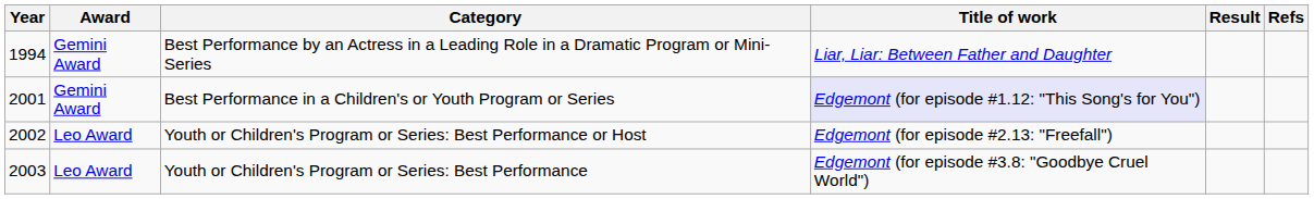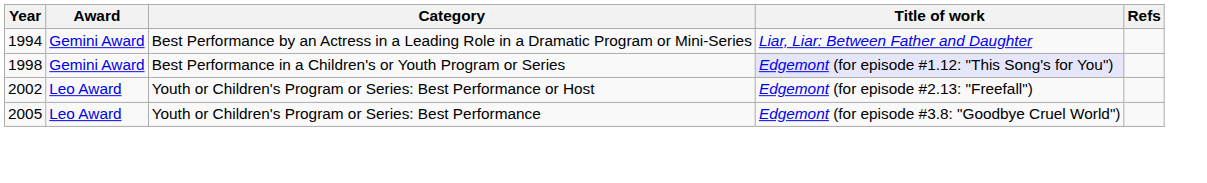- column: Result
Best Performance in a Children's or Youth Program or Series | Year: 2001 -> 1998
Youth or Children's Program or Series: Best Performance | Year: 2003 -> 2005
